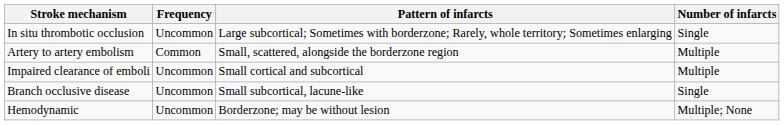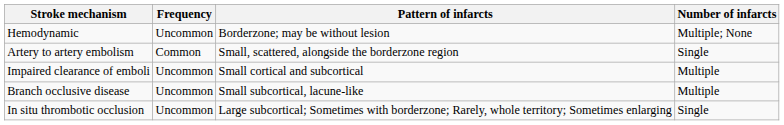rows swapped: In situ thrombotic occlusion <-> Hemodynamic
Artery to artery embolism | Number of infarcts: Multiple -> Single
Branch occlusive disease | Number of infarcts: Single -> Multiple
